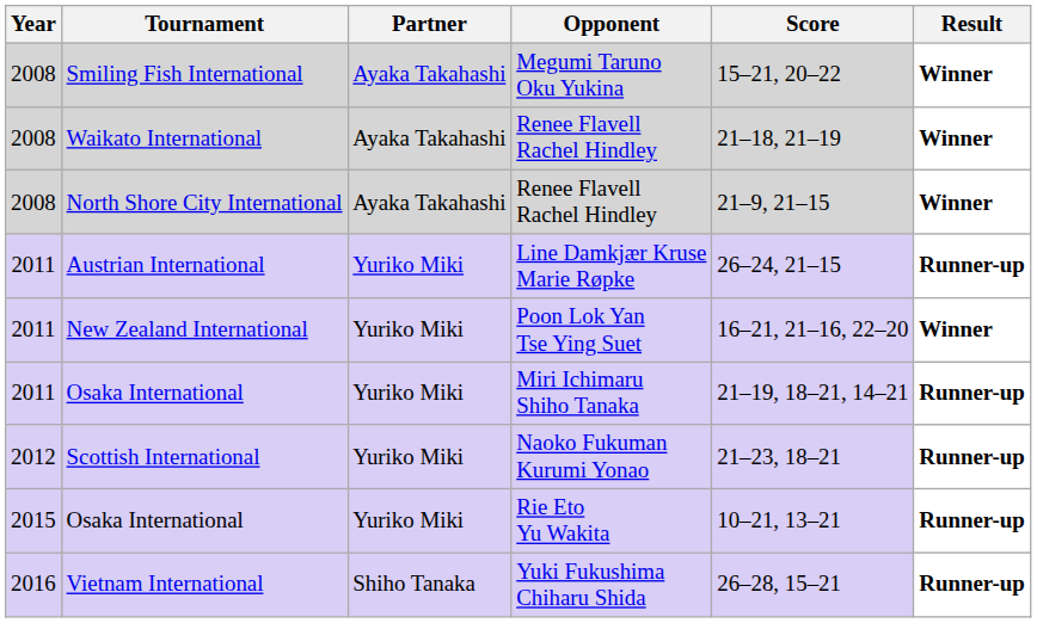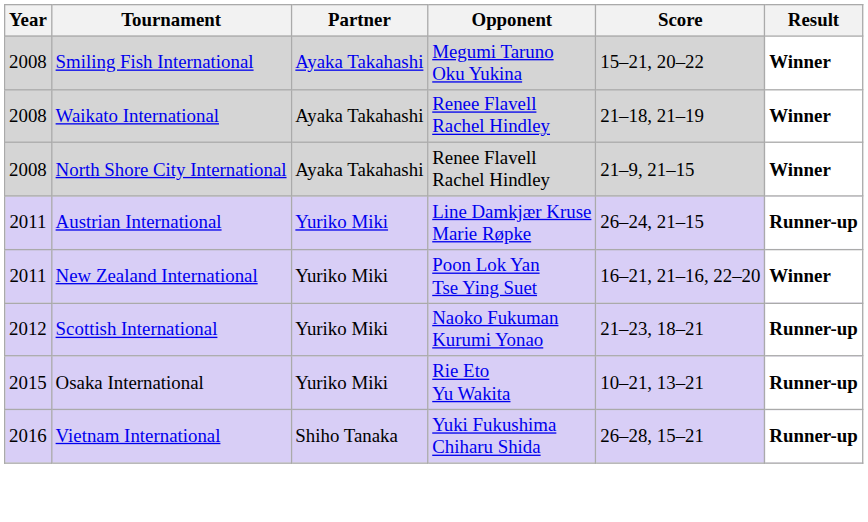- row: 2011 | Osaka International | Yuriko Miki | Miri Ichimaru Shiho Tanaka | 21–19, 18–21, 14–21 | Runner-up
